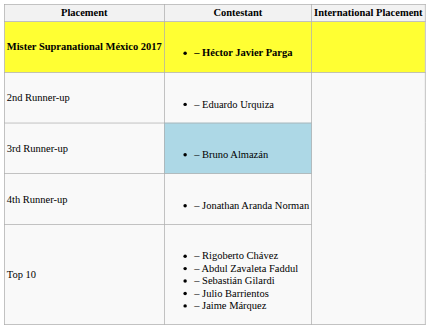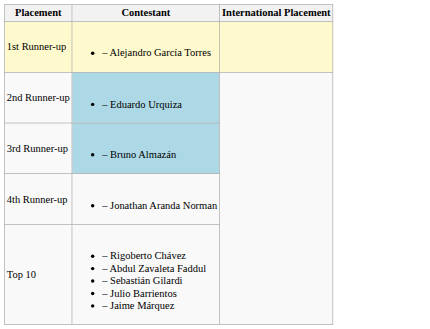- row: Mister Supranational México 2017 | – Héctor Javier Parga
+ row: 1st Runner-up | – Alejandro García Torres
2nd Runner-up | Contestant: no background -> lightblue background
